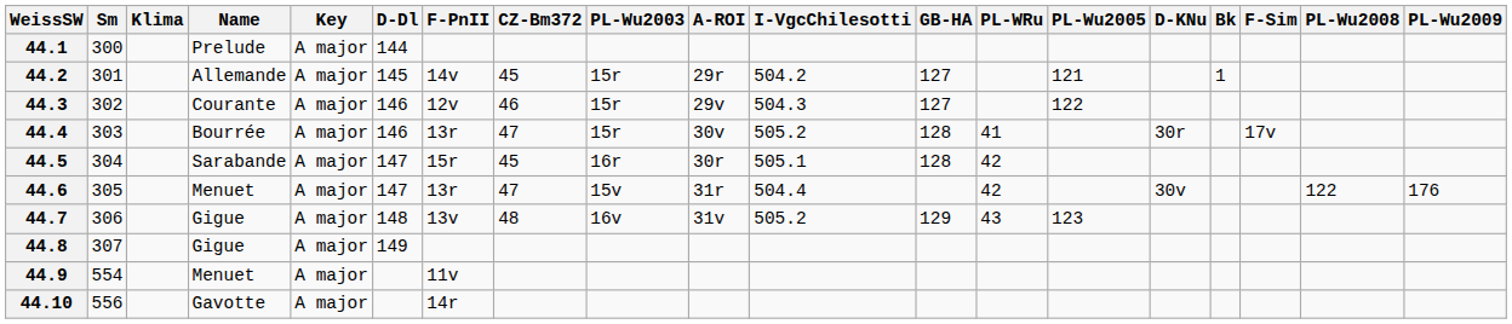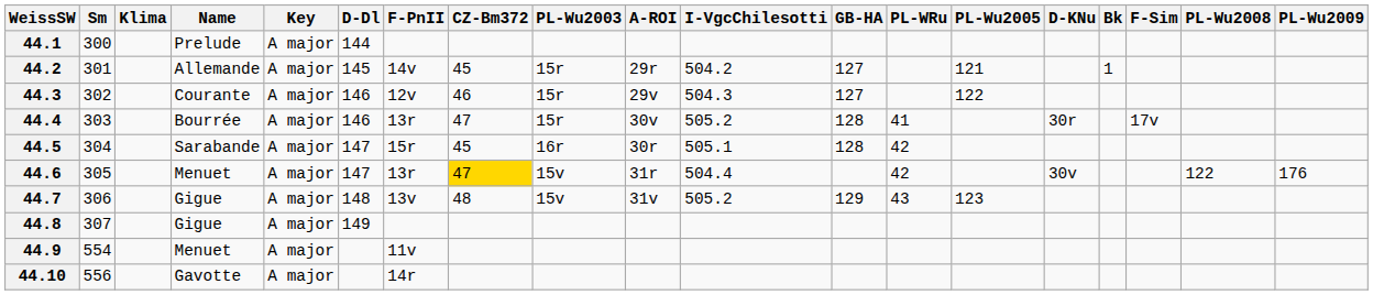44.6 | CZ-Bm372: no background -> gold background
44.7 | PL-Wu2003: 16v -> 15v
